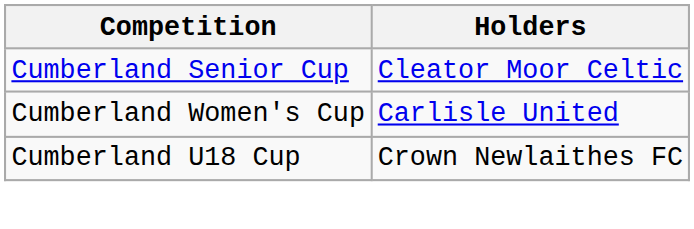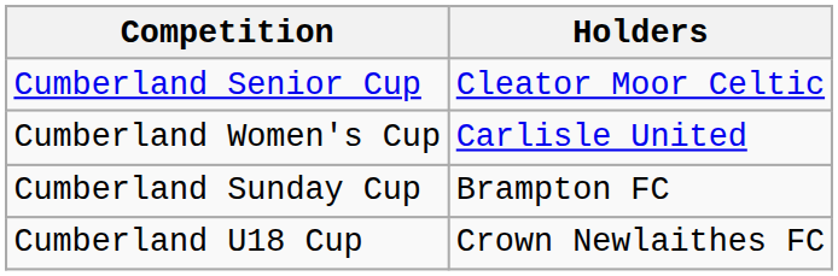+ row: Cumberland Sunday Cup | Brampton FC
